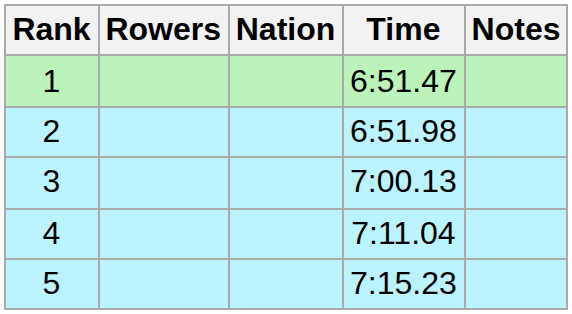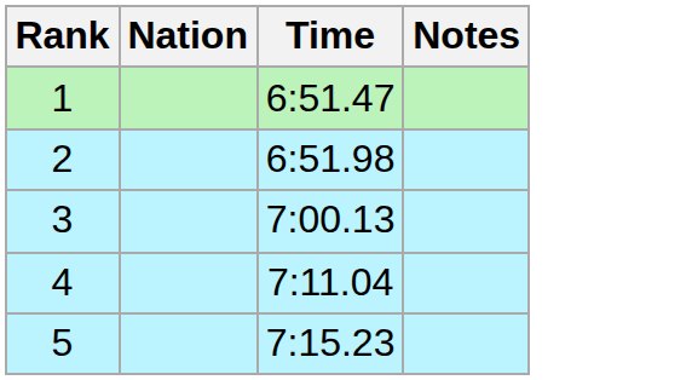- column: Rowers
